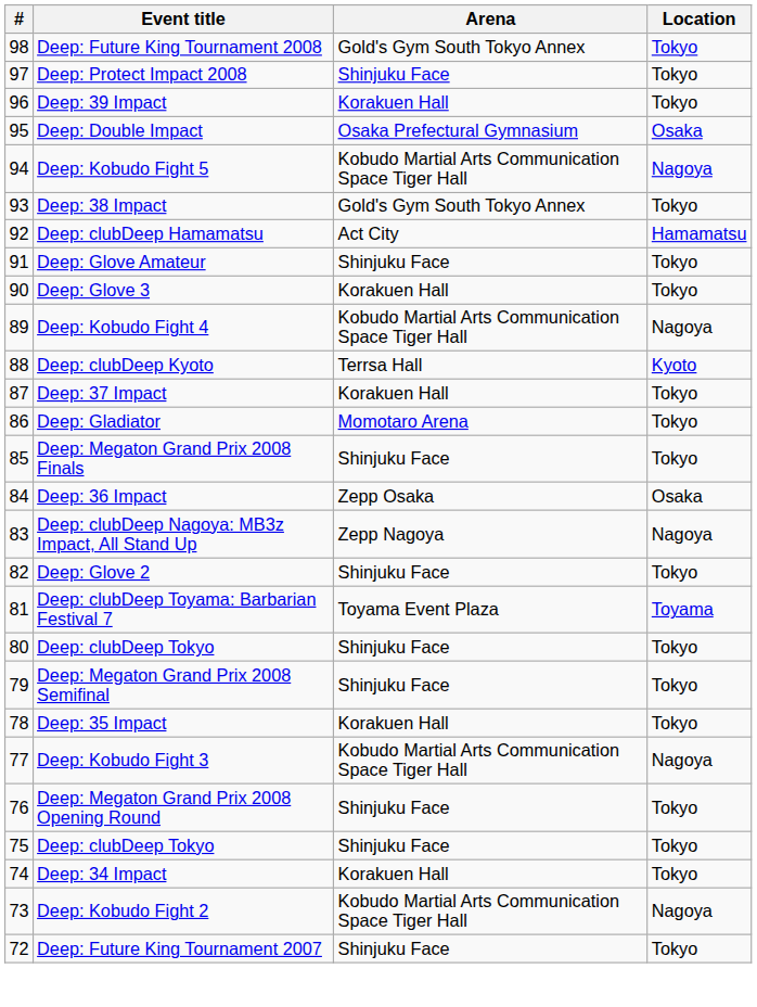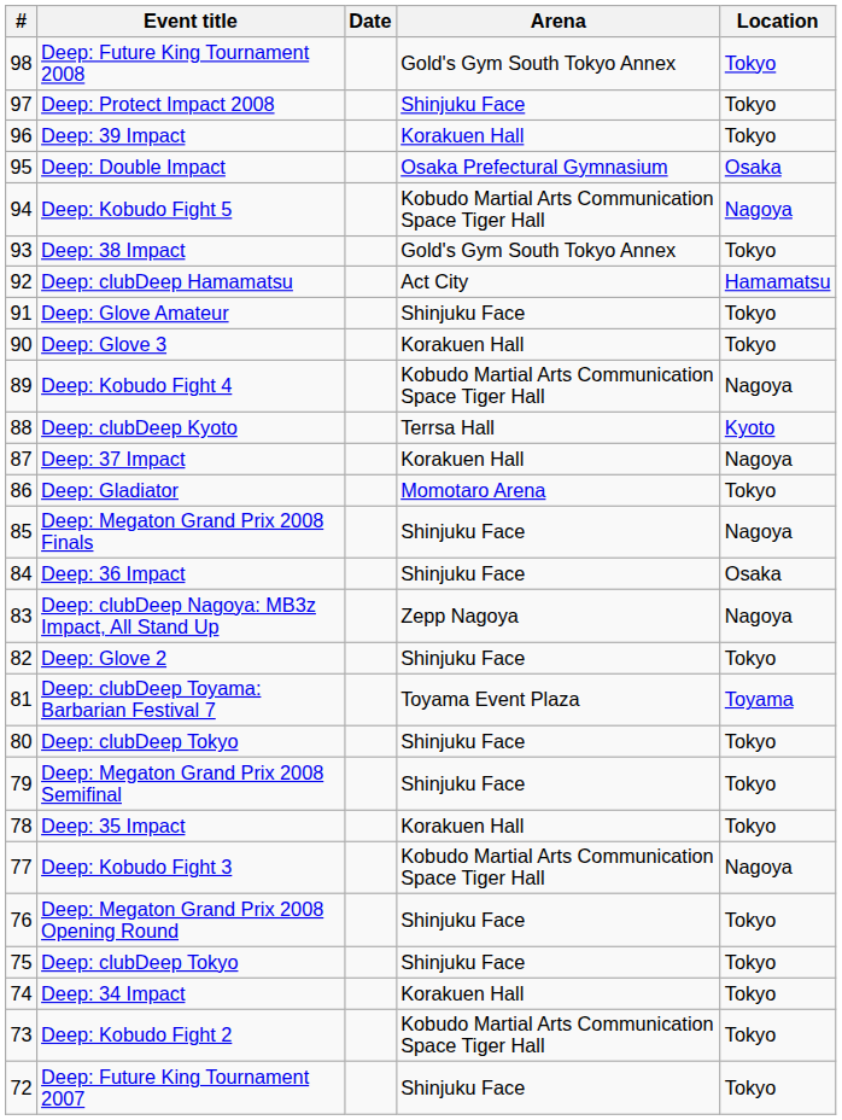+ column: Date
Deep: 37 Impact | Location: Tokyo -> Nagoya
Deep: Megaton Grand Prix 2008 Finals | Location: Tokyo -> Nagoya
Deep: 36 Impact | Arena: Zepp Osaka -> Shinjuku Face
Deep: Kobudo Fight 2 | Location: Nagoya -> Tokyo
